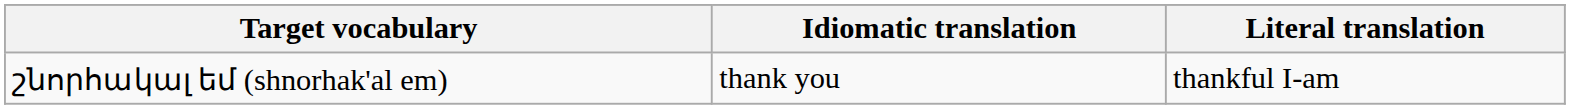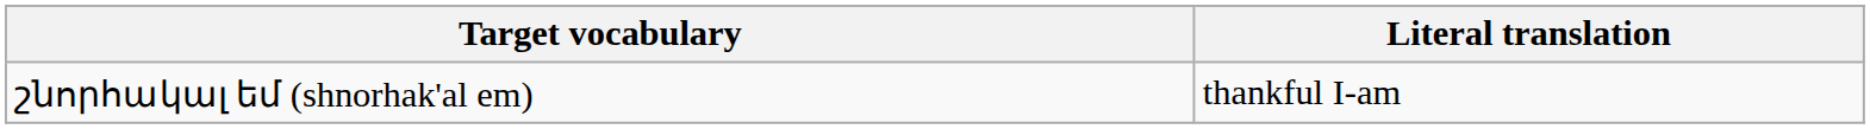- column: Idiomatic translation | thank you
